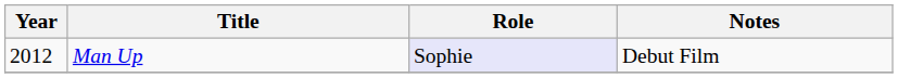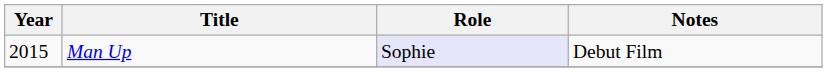Man Up | Year: 2012 -> 2015
